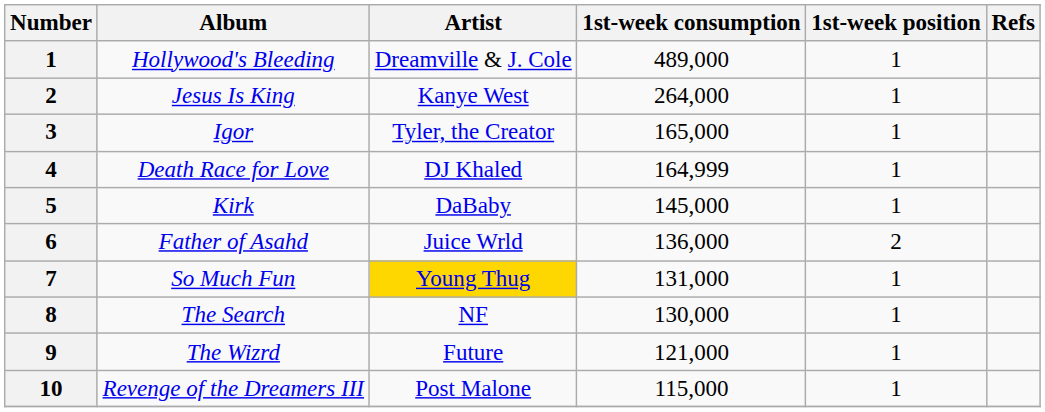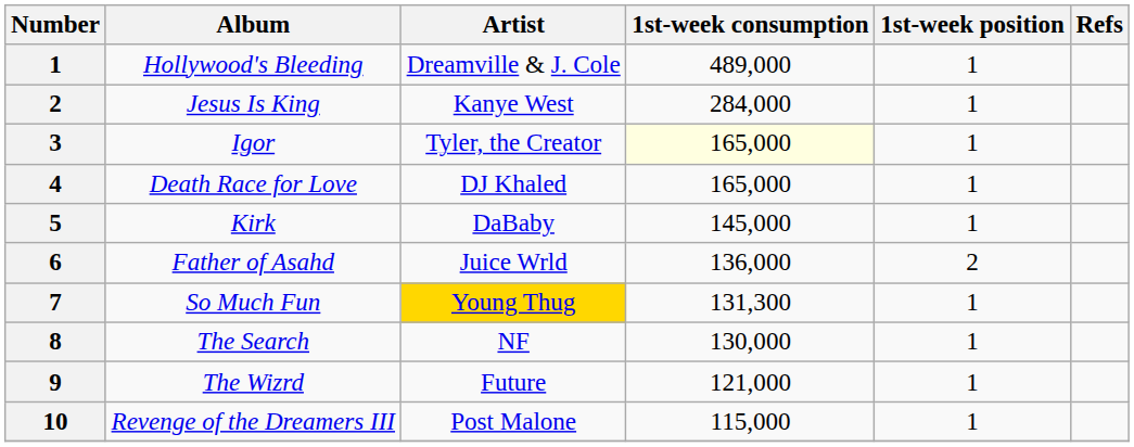Jesus Is King | 1st-week consumption: 264,000 -> 284,000
Igor | 1st-week consumption: no background -> lightyellow background
Death Race for Love | 1st-week consumption: 164,999 -> 165,000
So Much Fun | 1st-week consumption: 131,000 -> 131,300
